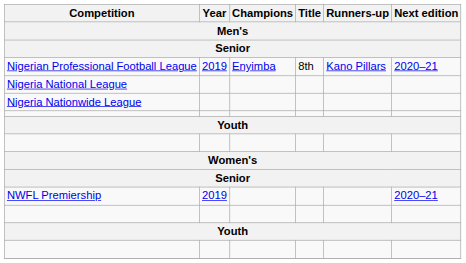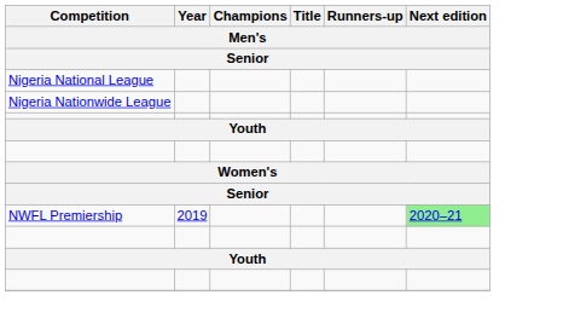- row: Nigerian Professional Football League | 2019 | Enyimba | 8th | Kano Pillars | 2020–21
NWFL Premiership | Next edition: no background -> lightgreen background
